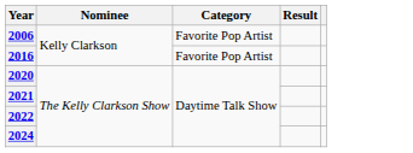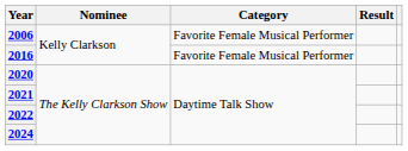2006 | Category: Favorite Pop Artist -> Favorite Female Musical Performer
2016 | Category: Favorite Pop Artist -> Favorite Female Musical Performer
